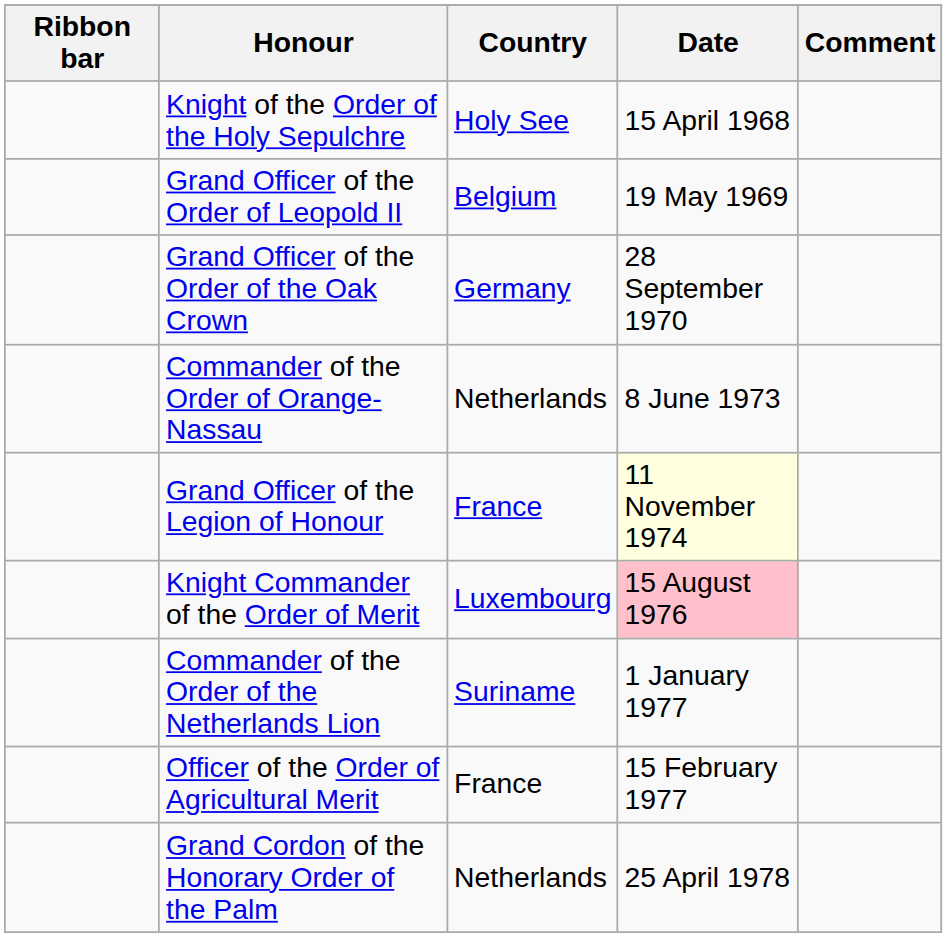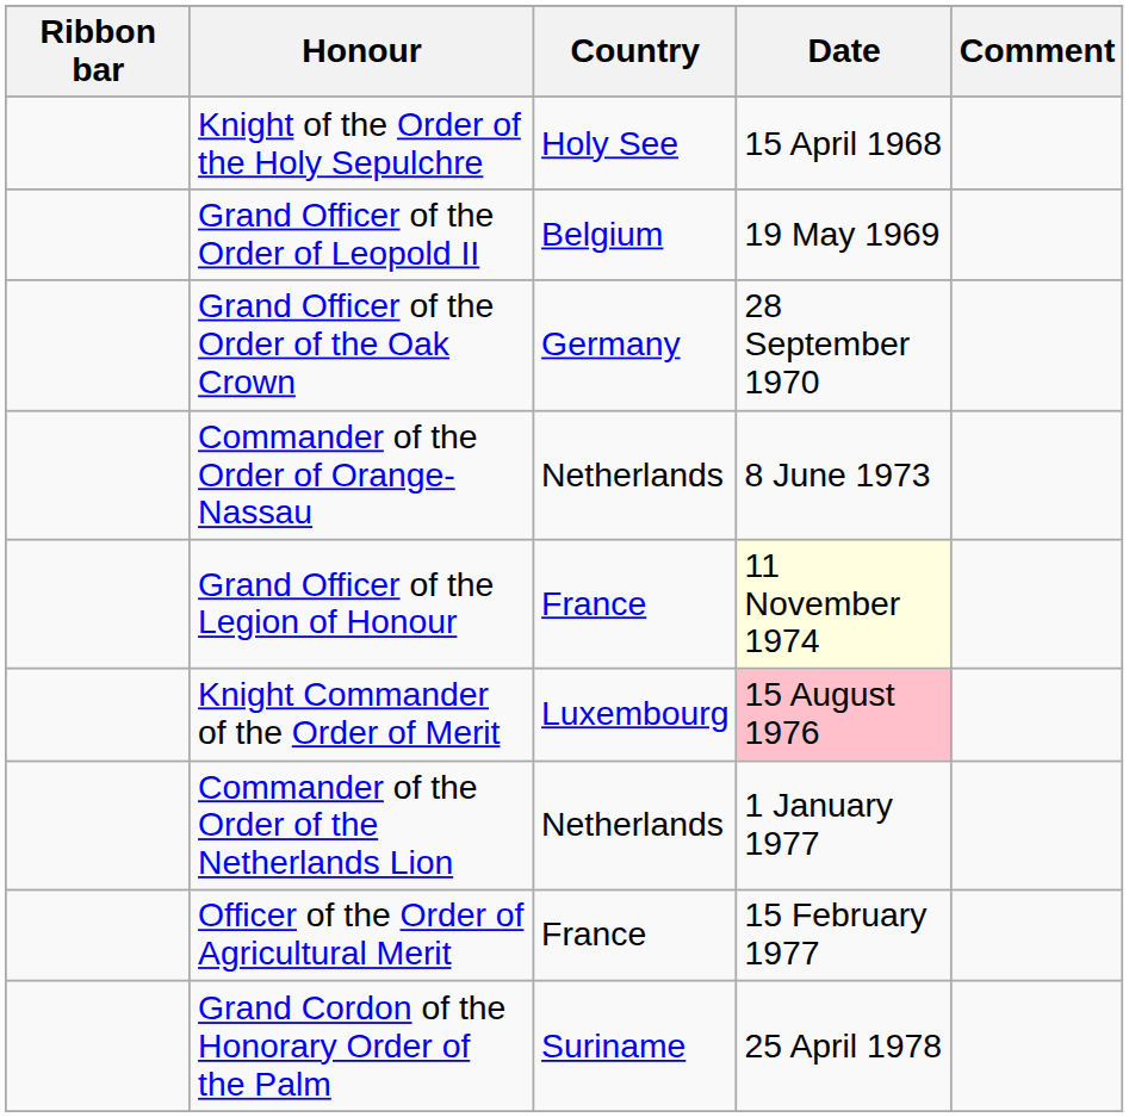Commander of the Order of the Netherlands Lion | Country: Suriname -> Netherlands
Grand Cordon of the Honorary Order of the Palm | Country: Netherlands -> Suriname
